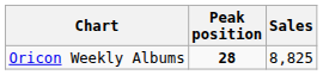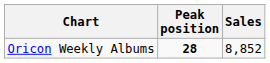Oricon Weekly Albums | Sales: 8,825 -> 8,852
